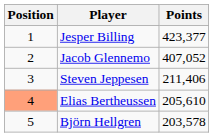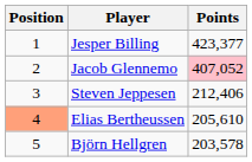Jacob Glennemo | Points: no background -> pink background
Steven Jeppesen | Points: 211,406 -> 212,406
